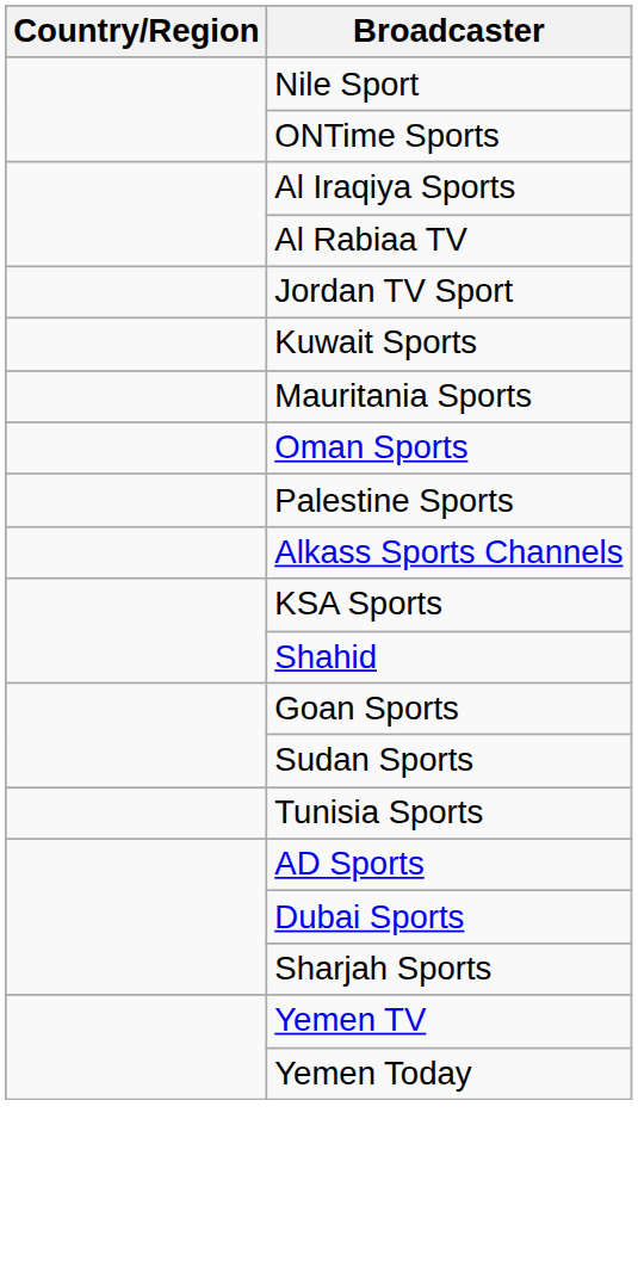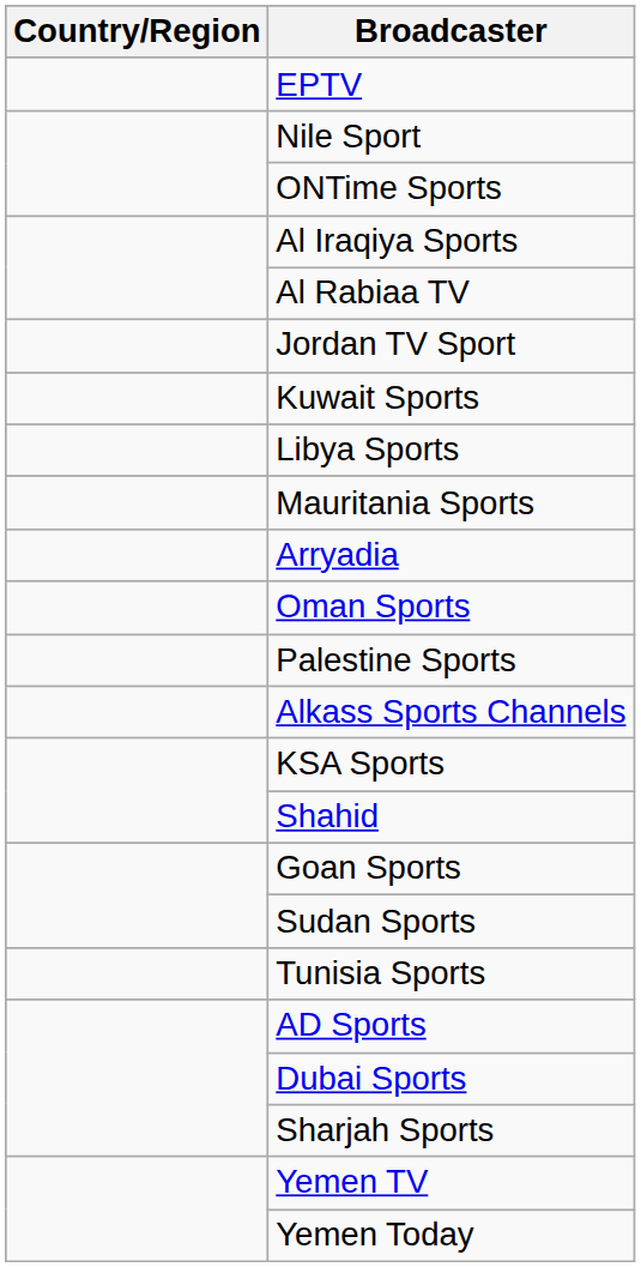+ row: EPTV
+ row: Libya Sports
+ row: Arryadia
